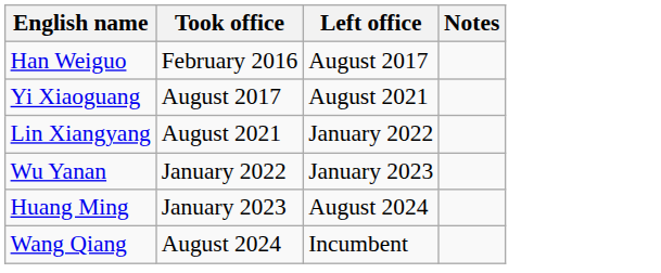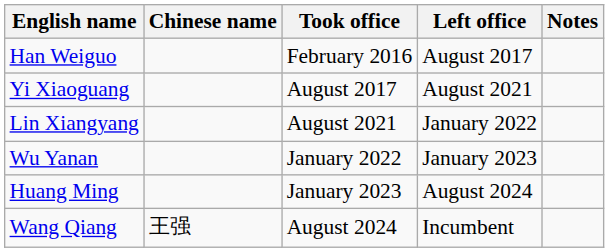+ column: Chinese name | 王强
